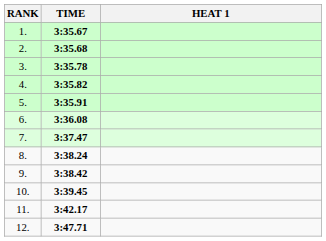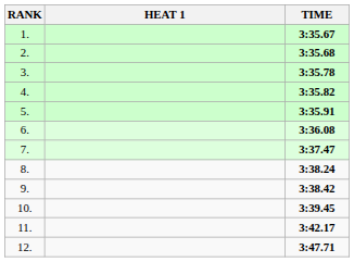columns swapped: HEAT 1 <-> TIME
